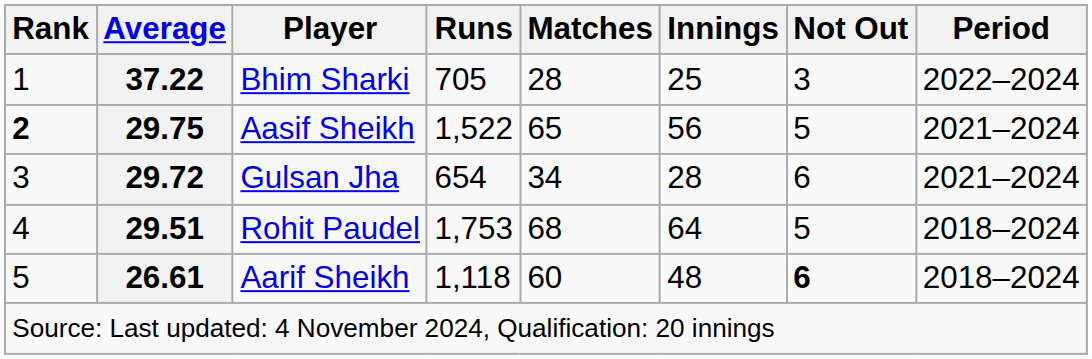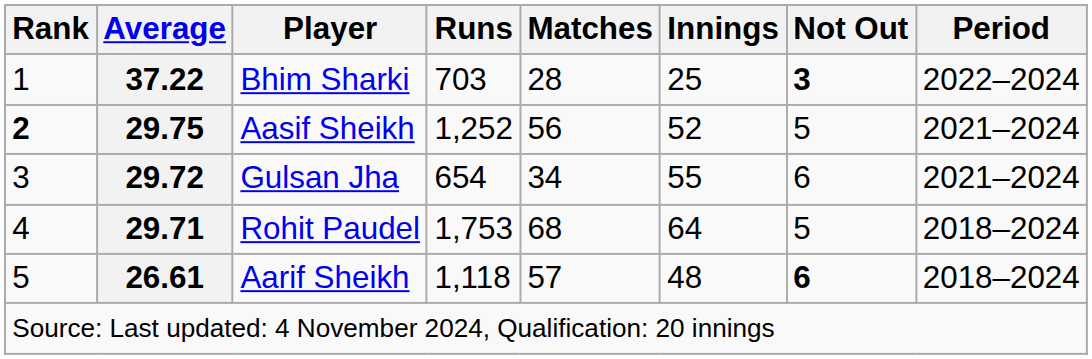Bhim Sharki | Runs: 705 -> 703
Bhim Sharki | Not Out: normal -> bold
Aasif Sheikh | Runs: 1,522 -> 1,252
Aasif Sheikh | Matches: 65 -> 56
Aasif Sheikh | Innings: 56 -> 52
Gulsan Jha | Innings: 28 -> 55
Rohit Paudel | Average: 29.51 -> 29.71
Aarif Sheikh | Matches: 60 -> 57
